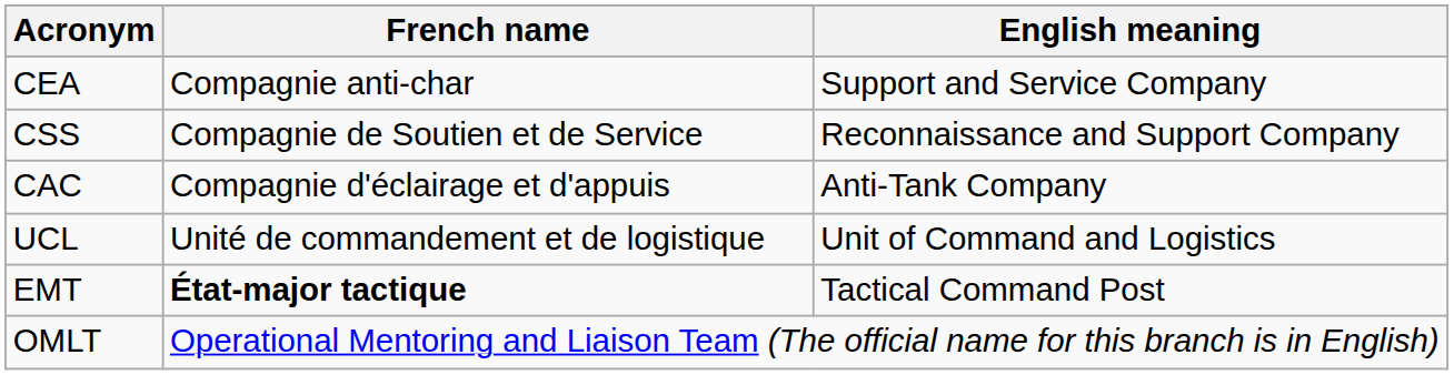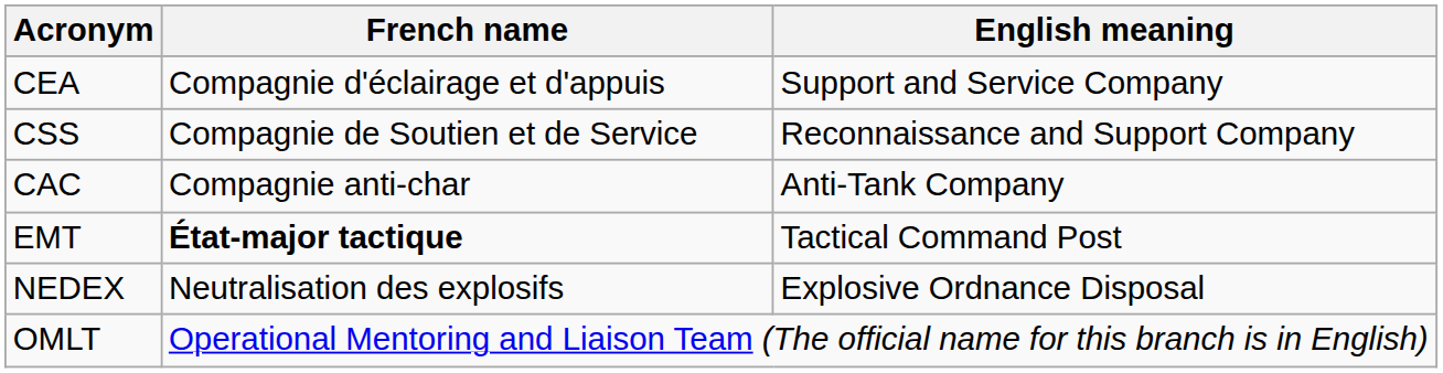CEA | French name: Compagnie anti-char -> Compagnie d'éclairage et d'appuis
CAC | French name: Compagnie d'éclairage et d'appuis -> Compagnie anti-char
- row: UCL | Unité de commandement et de logistique | Unit of Command and Logistics
+ row: NEDEX | Neutralisation des explosifs | Explosive Ordnance Disposal
